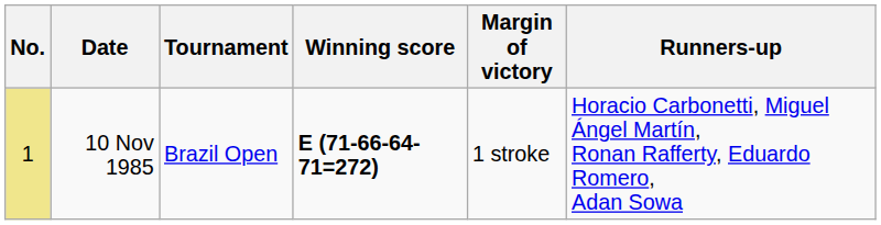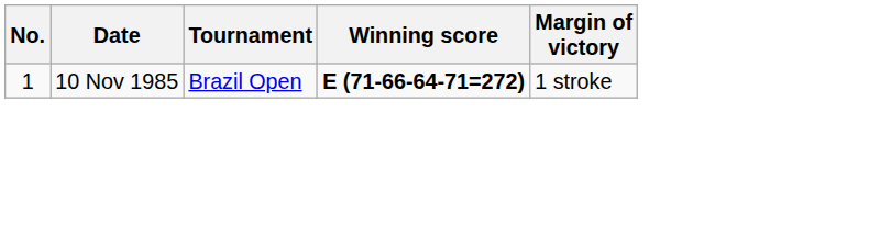- column: Runners-up | Horacio Carbonetti, Miguel Ángel Martín, Ronan Rafferty, Eduardo Romero, Adan Sowa
10 Nov 1985 | No.: khaki background -> no background
